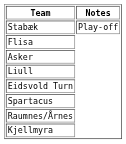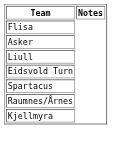- row: Stabæk | Play-off
